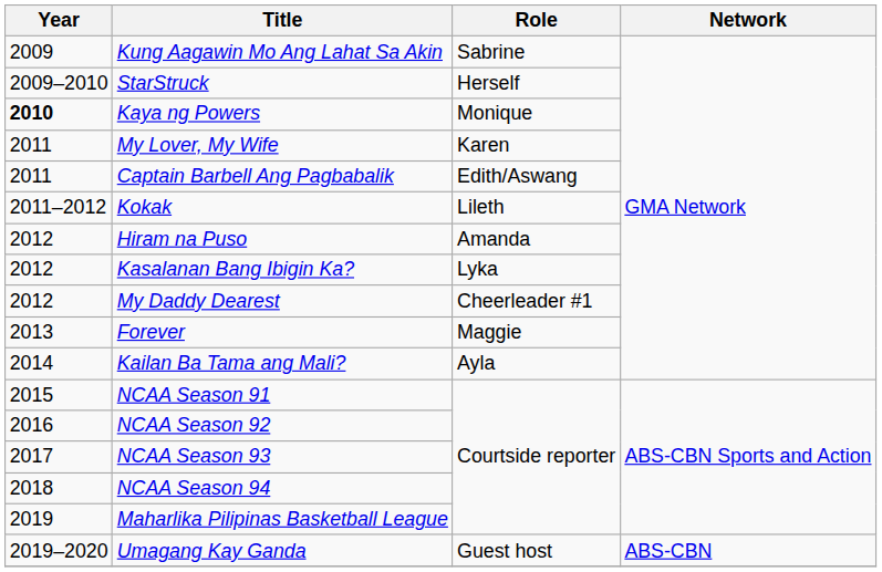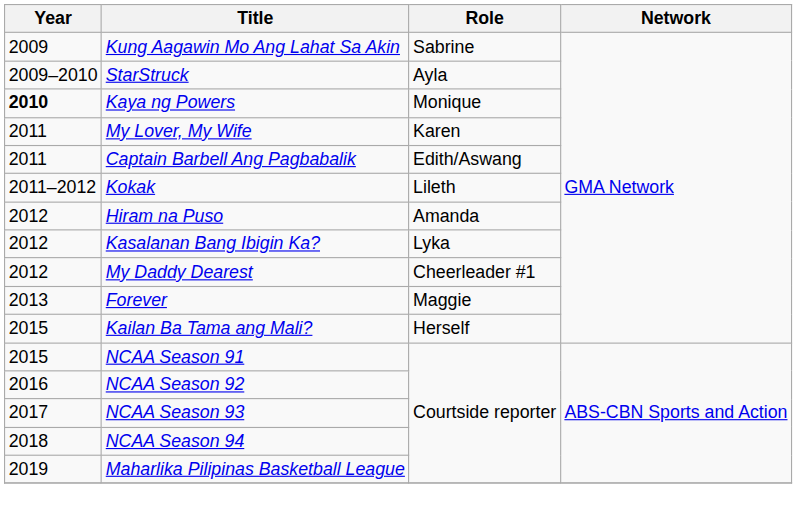StarStruck | Role: Herself -> Ayla
Kailan Ba Tama ang Mali? | Year: 2014 -> 2015
Kailan Ba Tama ang Mali? | Role: Ayla -> Herself
- row: 2019–2020 | Umagang Kay Ganda | Guest host | ABS-CBN
